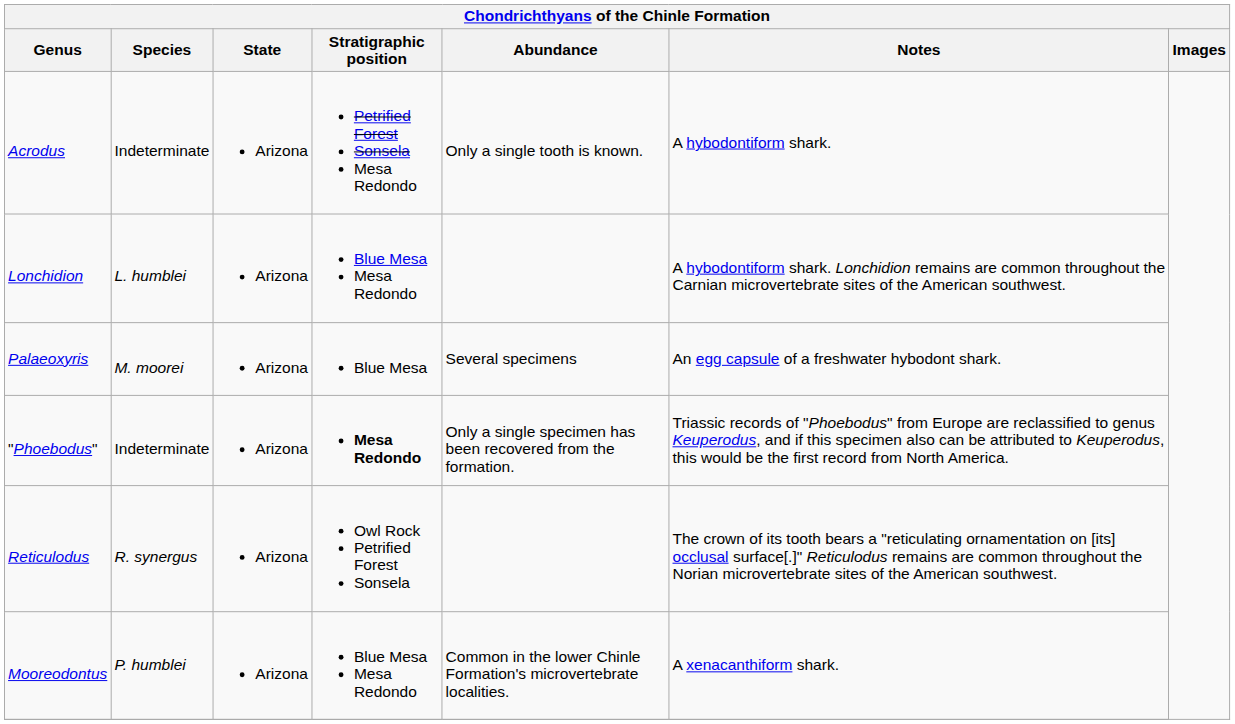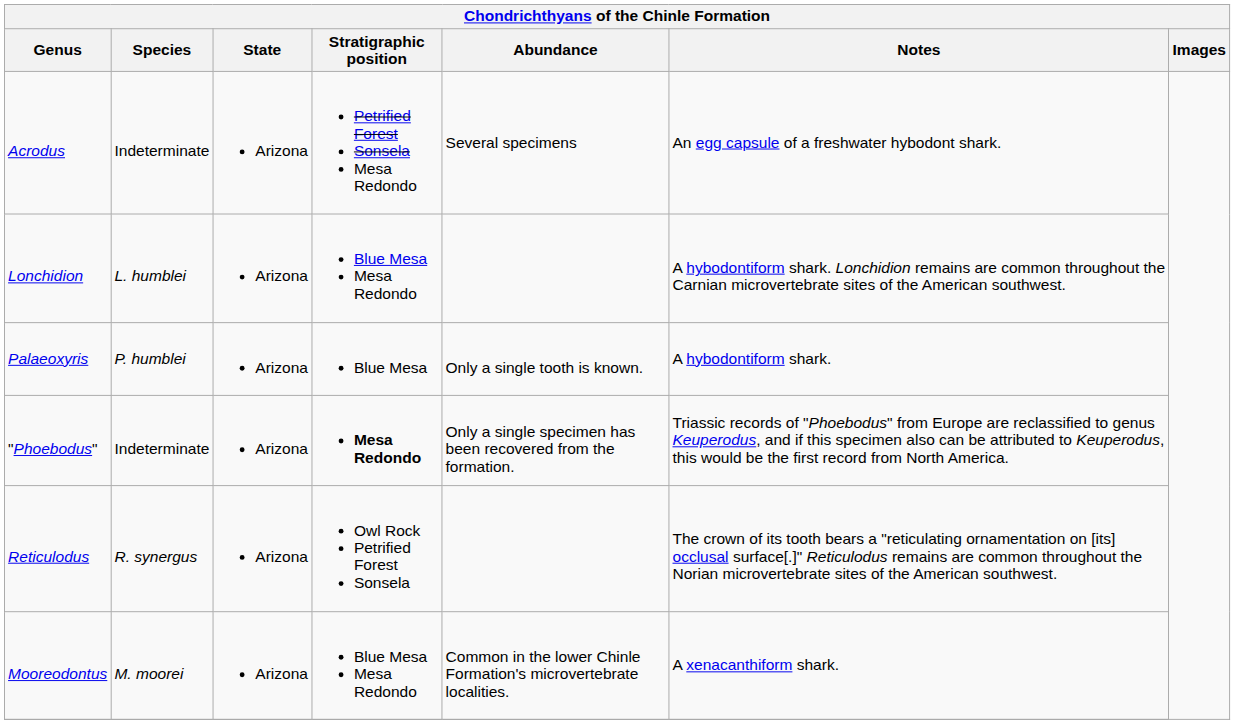Acrodus | Abundance: Only a single tooth is known. -> Several specimens
Acrodus | Notes: A hybodontiform shark. -> An egg capsule of a freshwater hybodont shark.
Palaeoxyris | Species: M. moorei -> P. humblei
Palaeoxyris | Abundance: Several specimens -> Only a single tooth is known.
Palaeoxyris | Notes: An egg capsule of a freshwater hybodont shark. -> A hybodontiform shark.
Mooreodontus | Species: P. humblei -> M. moorei
